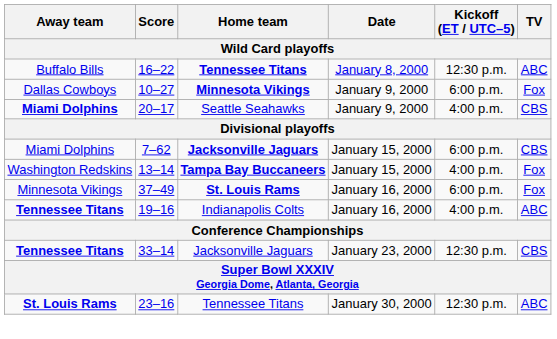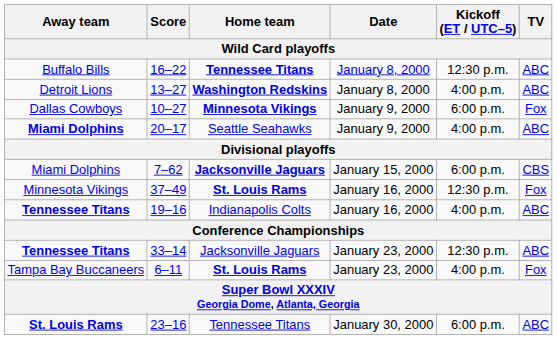+ row: Detroit Lions | 13–27 | Washington Redskins | January 8, 2000 | 4:00 p.m. | ABC
20–17 | TV: CBS -> ABC
- row: Washington Redskins | 13–14 | Tampa Bay Buccaneers | January 15, 2000 | 4:00 p.m. | Fox
37–49 | Kickoff (ET / UTC–5): 6:00 p.m. -> 12:30 p.m.
33–14 | TV: CBS -> ABC
+ row: Tampa Bay Buccaneers | 6–11 | St. Louis Rams | January 23, 2000 | 4:00 p.m. | Fox
23–16 | Kickoff (ET / UTC–5): 12:30 p.m. -> 6:00 p.m.
